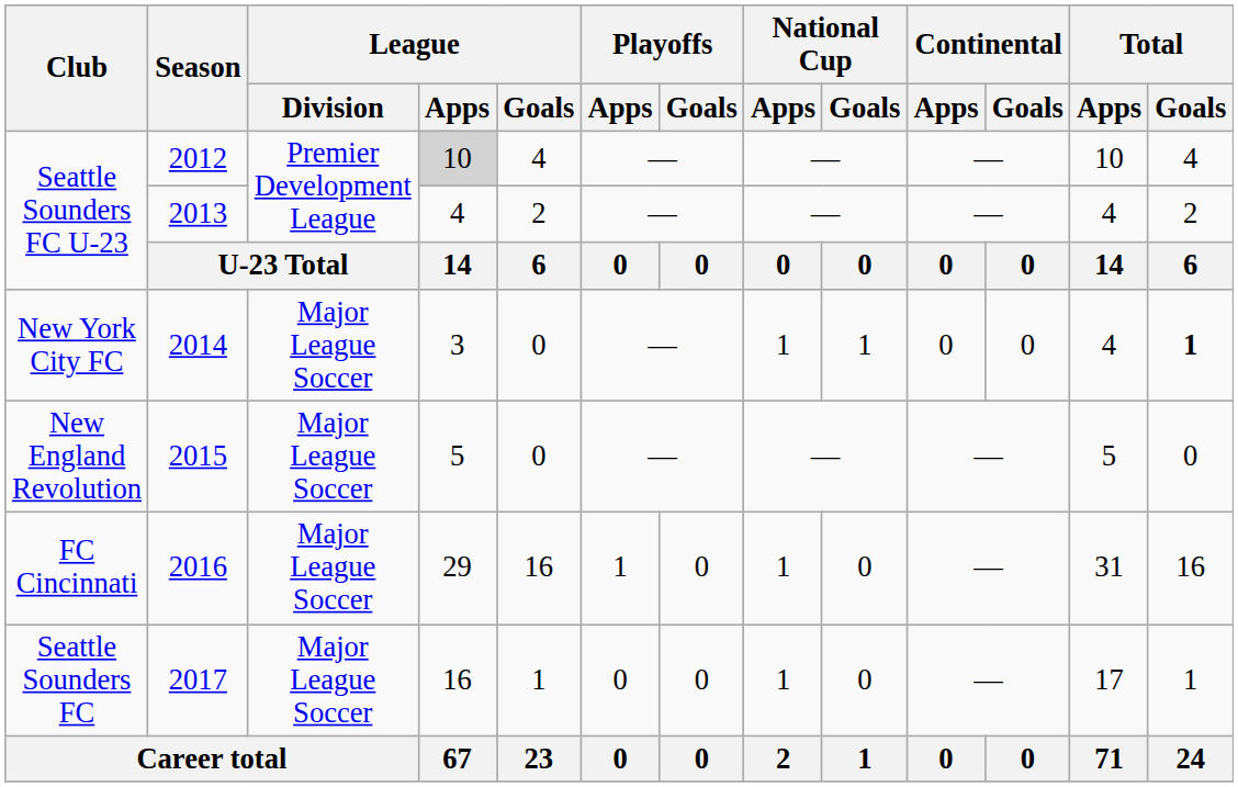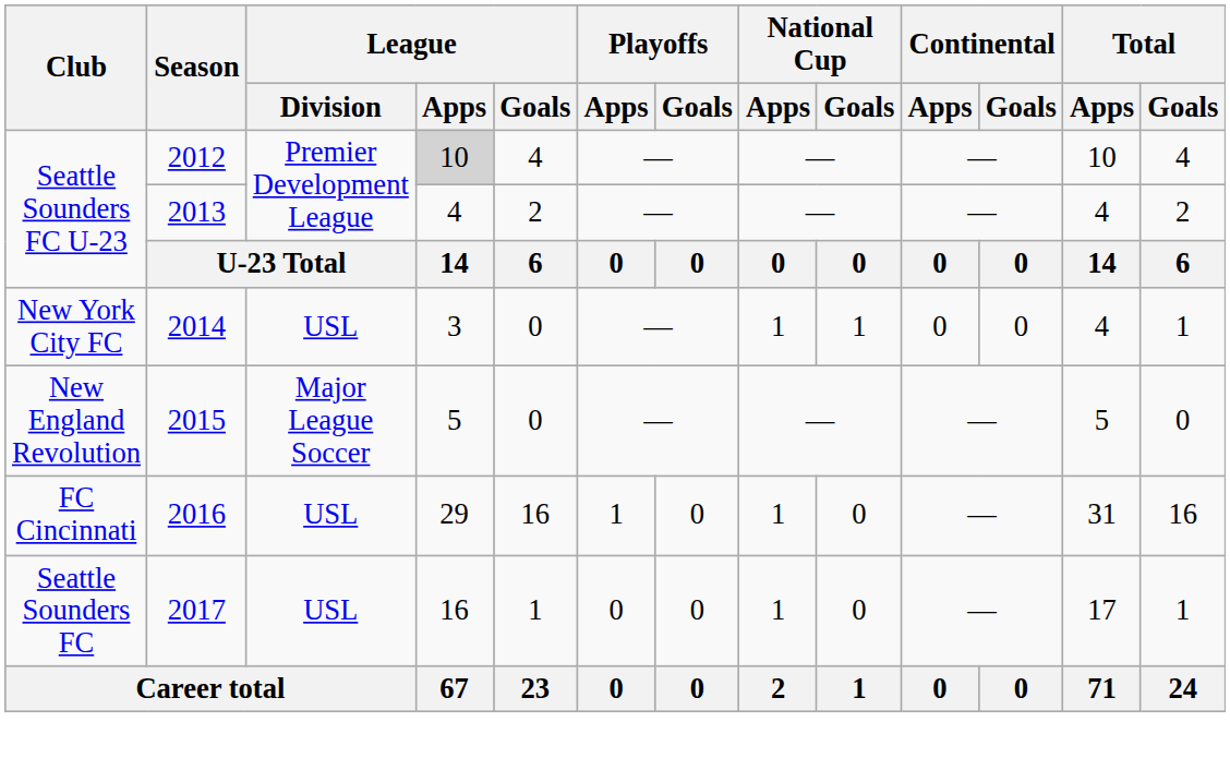2014 | League / Division: Major League Soccer -> USL
2014 | Total / Goals: bold -> normal
2016 | League / Division: Major League Soccer -> USL
2017 | League / Division: Major League Soccer -> USL
